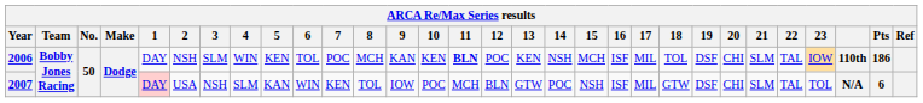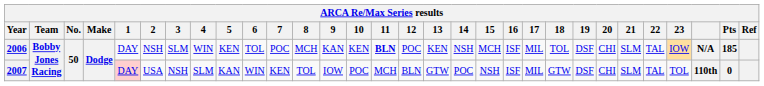2006 | column 28: 110th -> N/A
2006 | Pts: 186 -> 185
2007 | column 28: N/A -> 110th
2007 | Pts: 6 -> 0
